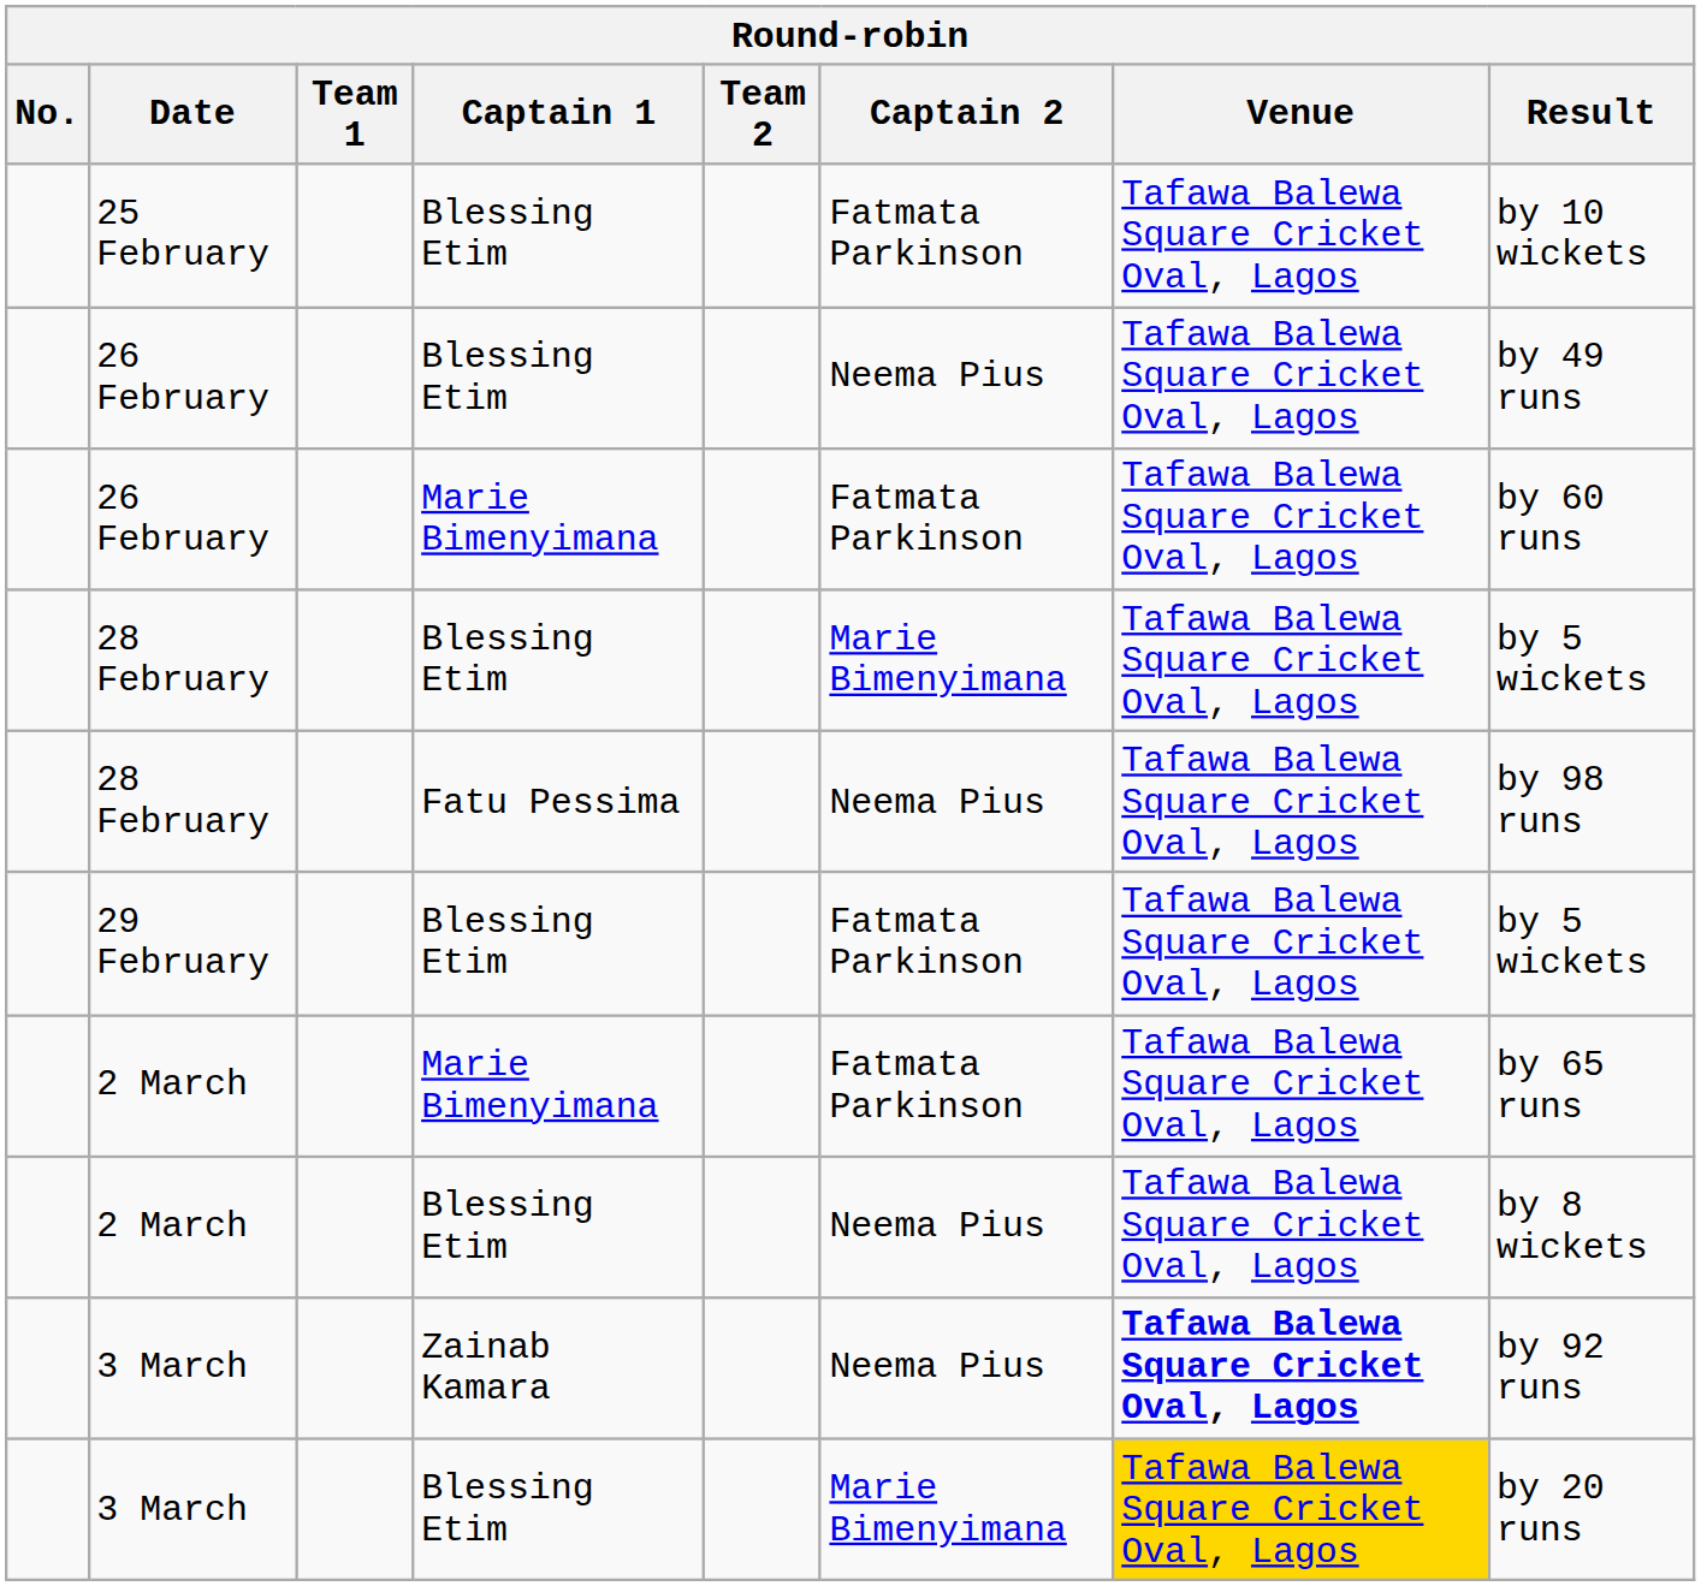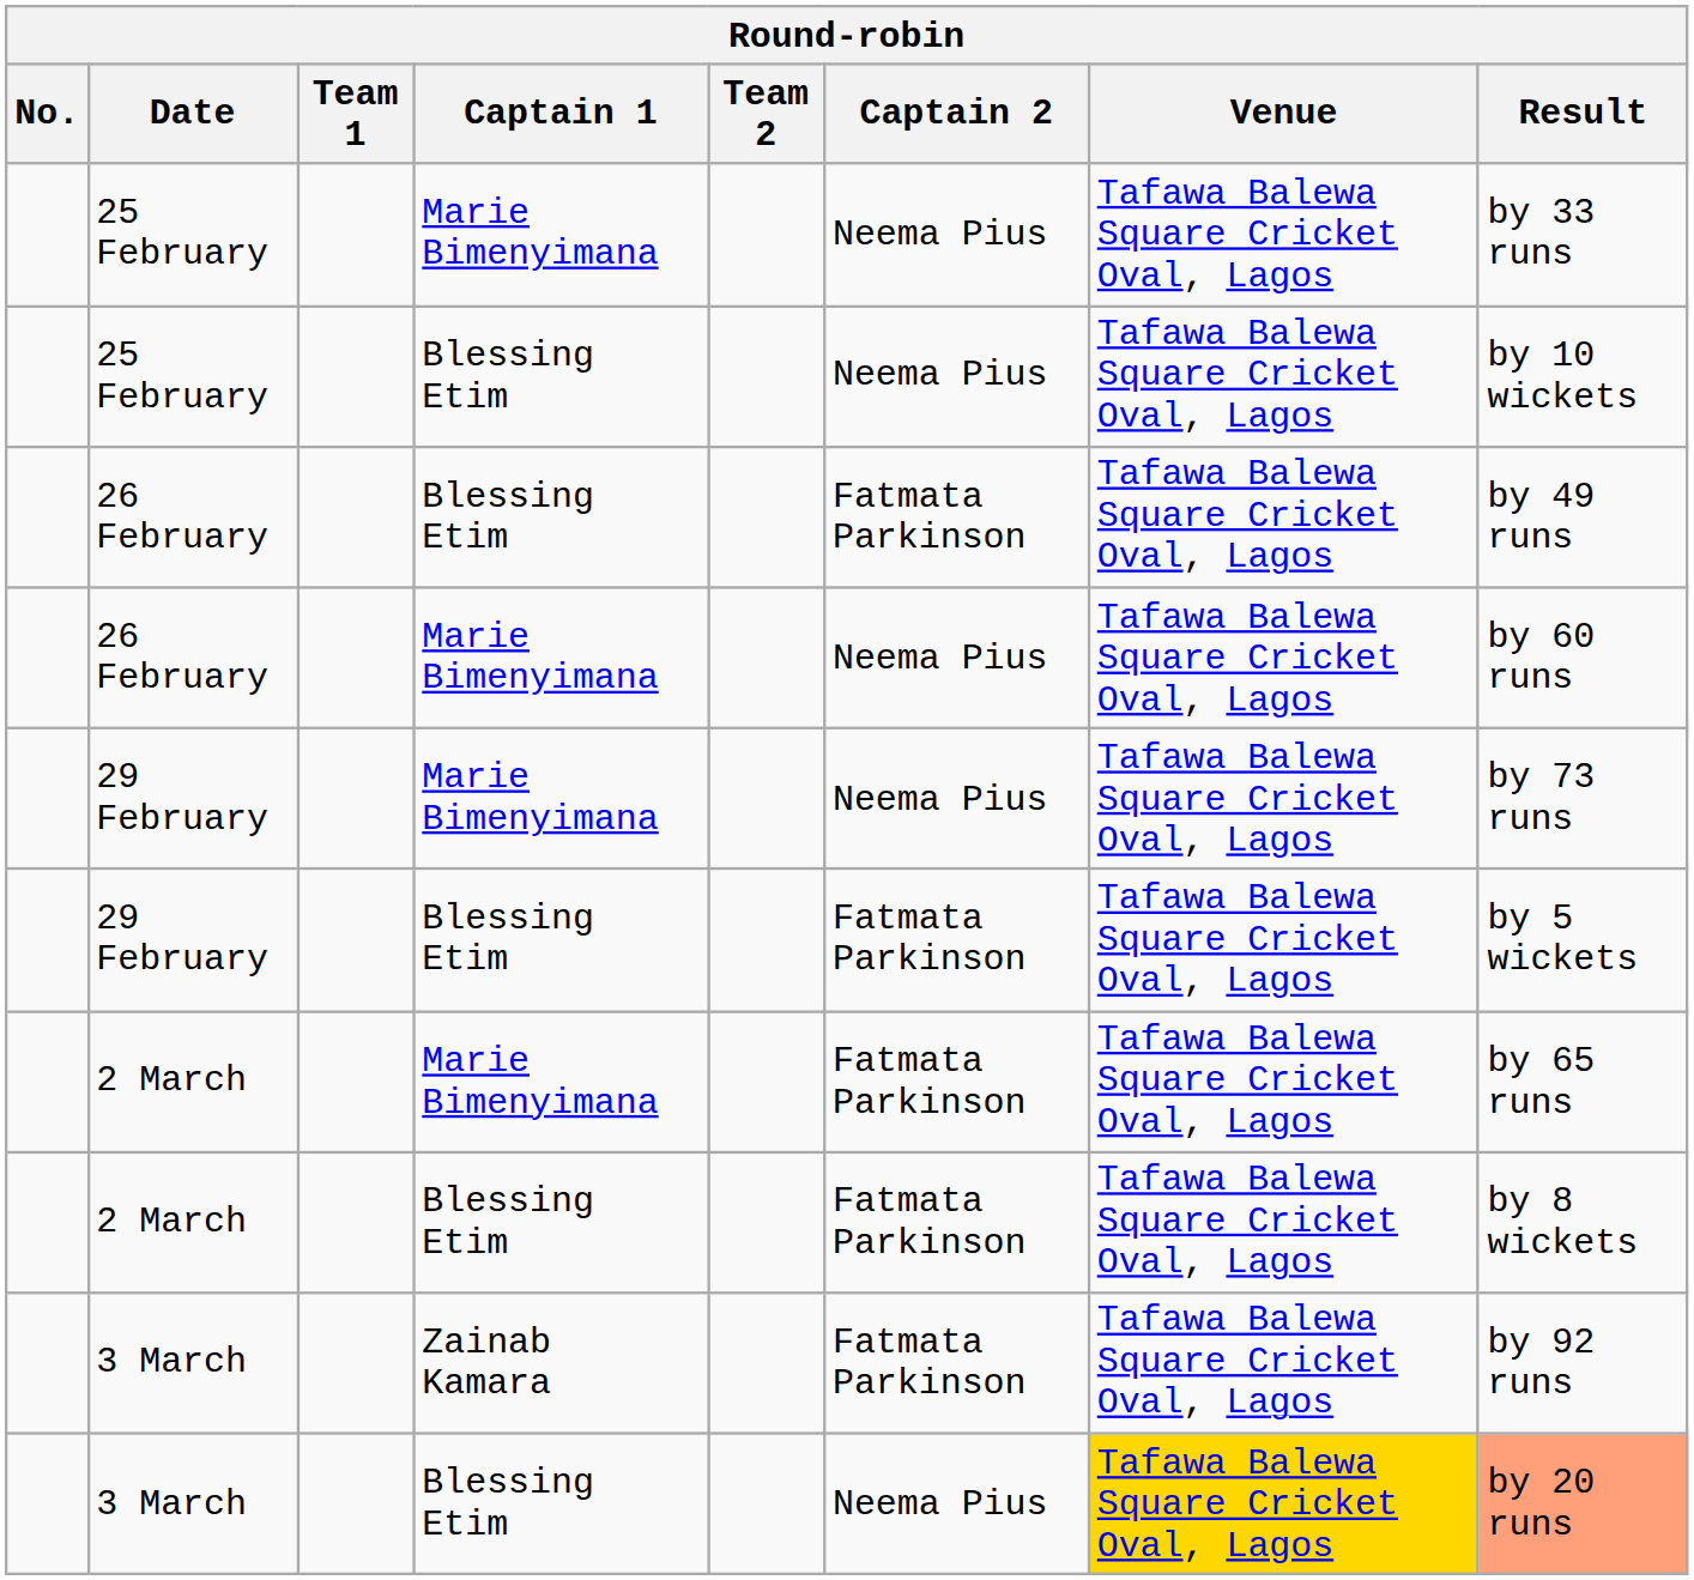+ row: 25 February | Marie Bimenyimana | Neema Pius | Tafawa Balewa Square Cricket Oval, Lagos | by 33 runs
25 February / Blessing Etim | Captain 2: Fatmata Parkinson -> Neema Pius
26 February / Blessing Etim | Captain 2: Neema Pius -> Fatmata Parkinson
26 February / Marie Bimenyimana | Captain 2: Fatmata Parkinson -> Neema Pius
- row: 28 February | Blessing Etim | Marie Bimenyimana | Tafawa Balewa Square Cricket Oval, Lagos | by 5 wickets
- row: 28 February | Fatu Pessima | Neema Pius | Tafawa Balewa Square Cricket Oval, Lagos | by 98 runs
+ row: 29 February | Marie Bimenyimana | Neema Pius | Tafawa Balewa Square Cricket Oval, Lagos | by 73 runs
2 March / Blessing Etim | Captain 2: Neema Pius -> Fatmata Parkinson
3 March / Zainab Kamara | Captain 2: Neema Pius -> Fatmata Parkinson
3 March / Zainab Kamara | Venue: bold -> normal
3 March / Blessing Etim | Captain 2: Marie Bimenyimana -> Neema Pius
3 March / Blessing Etim | Result: no background -> lightsalmon background
